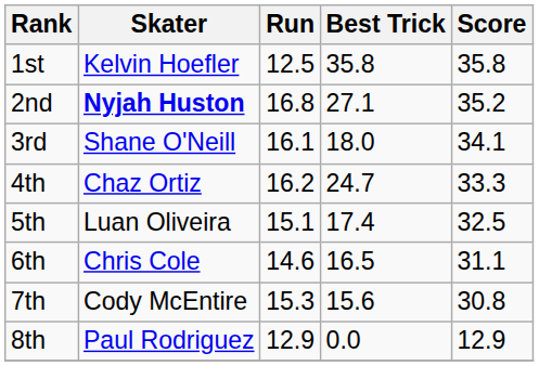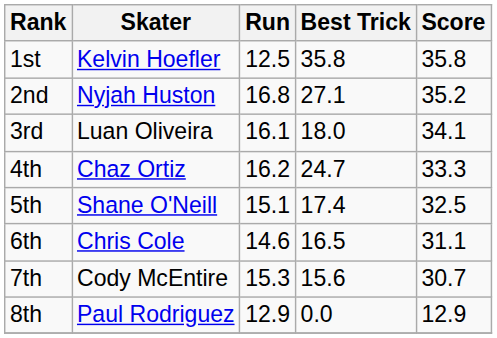2nd | Skater: bold -> normal
3rd | Skater: Shane O'Neill -> Luan Oliveira
5th | Skater: Luan Oliveira -> Shane O'Neill
7th | Score: 30.8 -> 30.7
